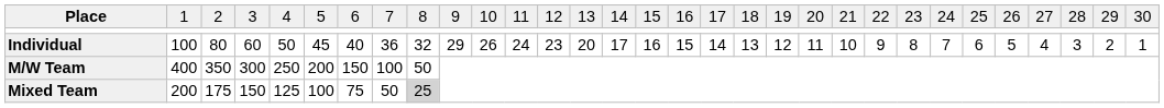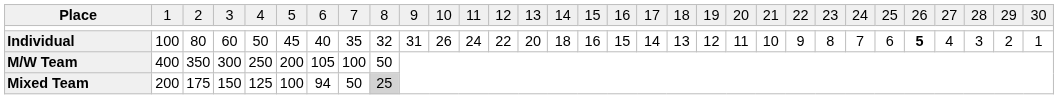Individual | column 8: 36 -> 35
Individual | column 10: 29 -> 31
Individual | column 13: 23 -> 22
Individual | column 15: 17 -> 18
Individual | column 27: normal -> bold
M/W Team | column 7: 150 -> 105
Mixed Team | column 7: 75 -> 94
